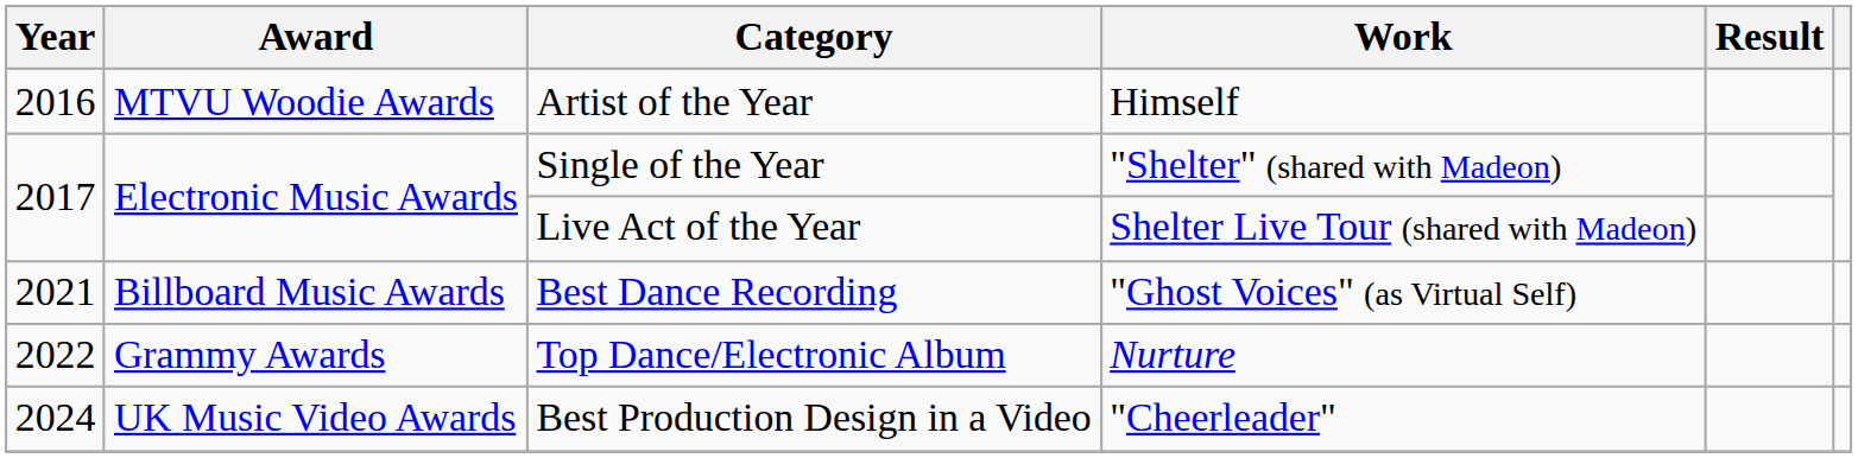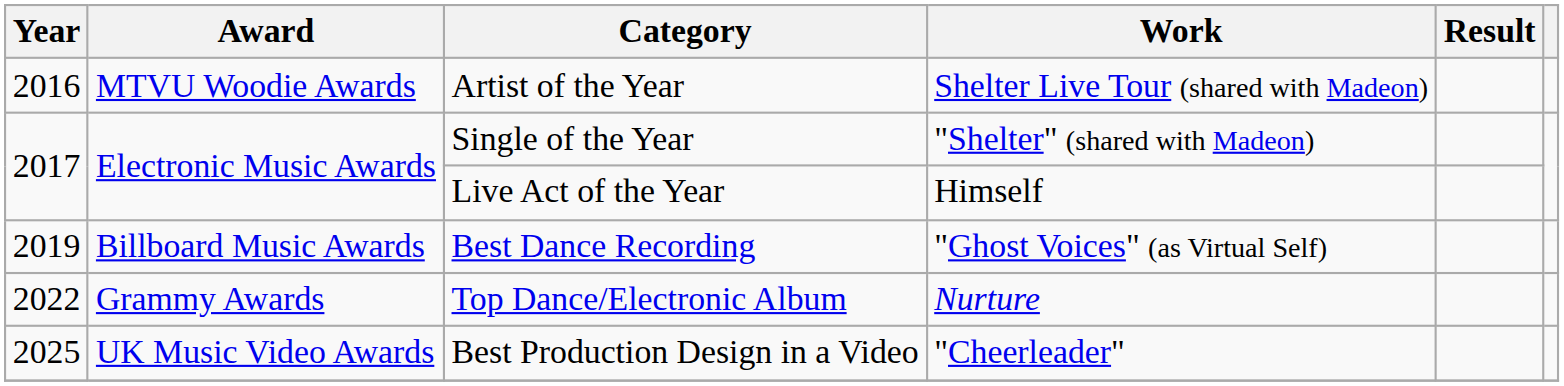Artist of the Year | Work: Himself -> Shelter Live Tour (shared with Madeon)
Live Act of the Year | Work: Shelter Live Tour (shared with Madeon) -> Himself
Best Dance Recording | Year: 2021 -> 2019
Best Production Design in a Video | Year: 2024 -> 2025
